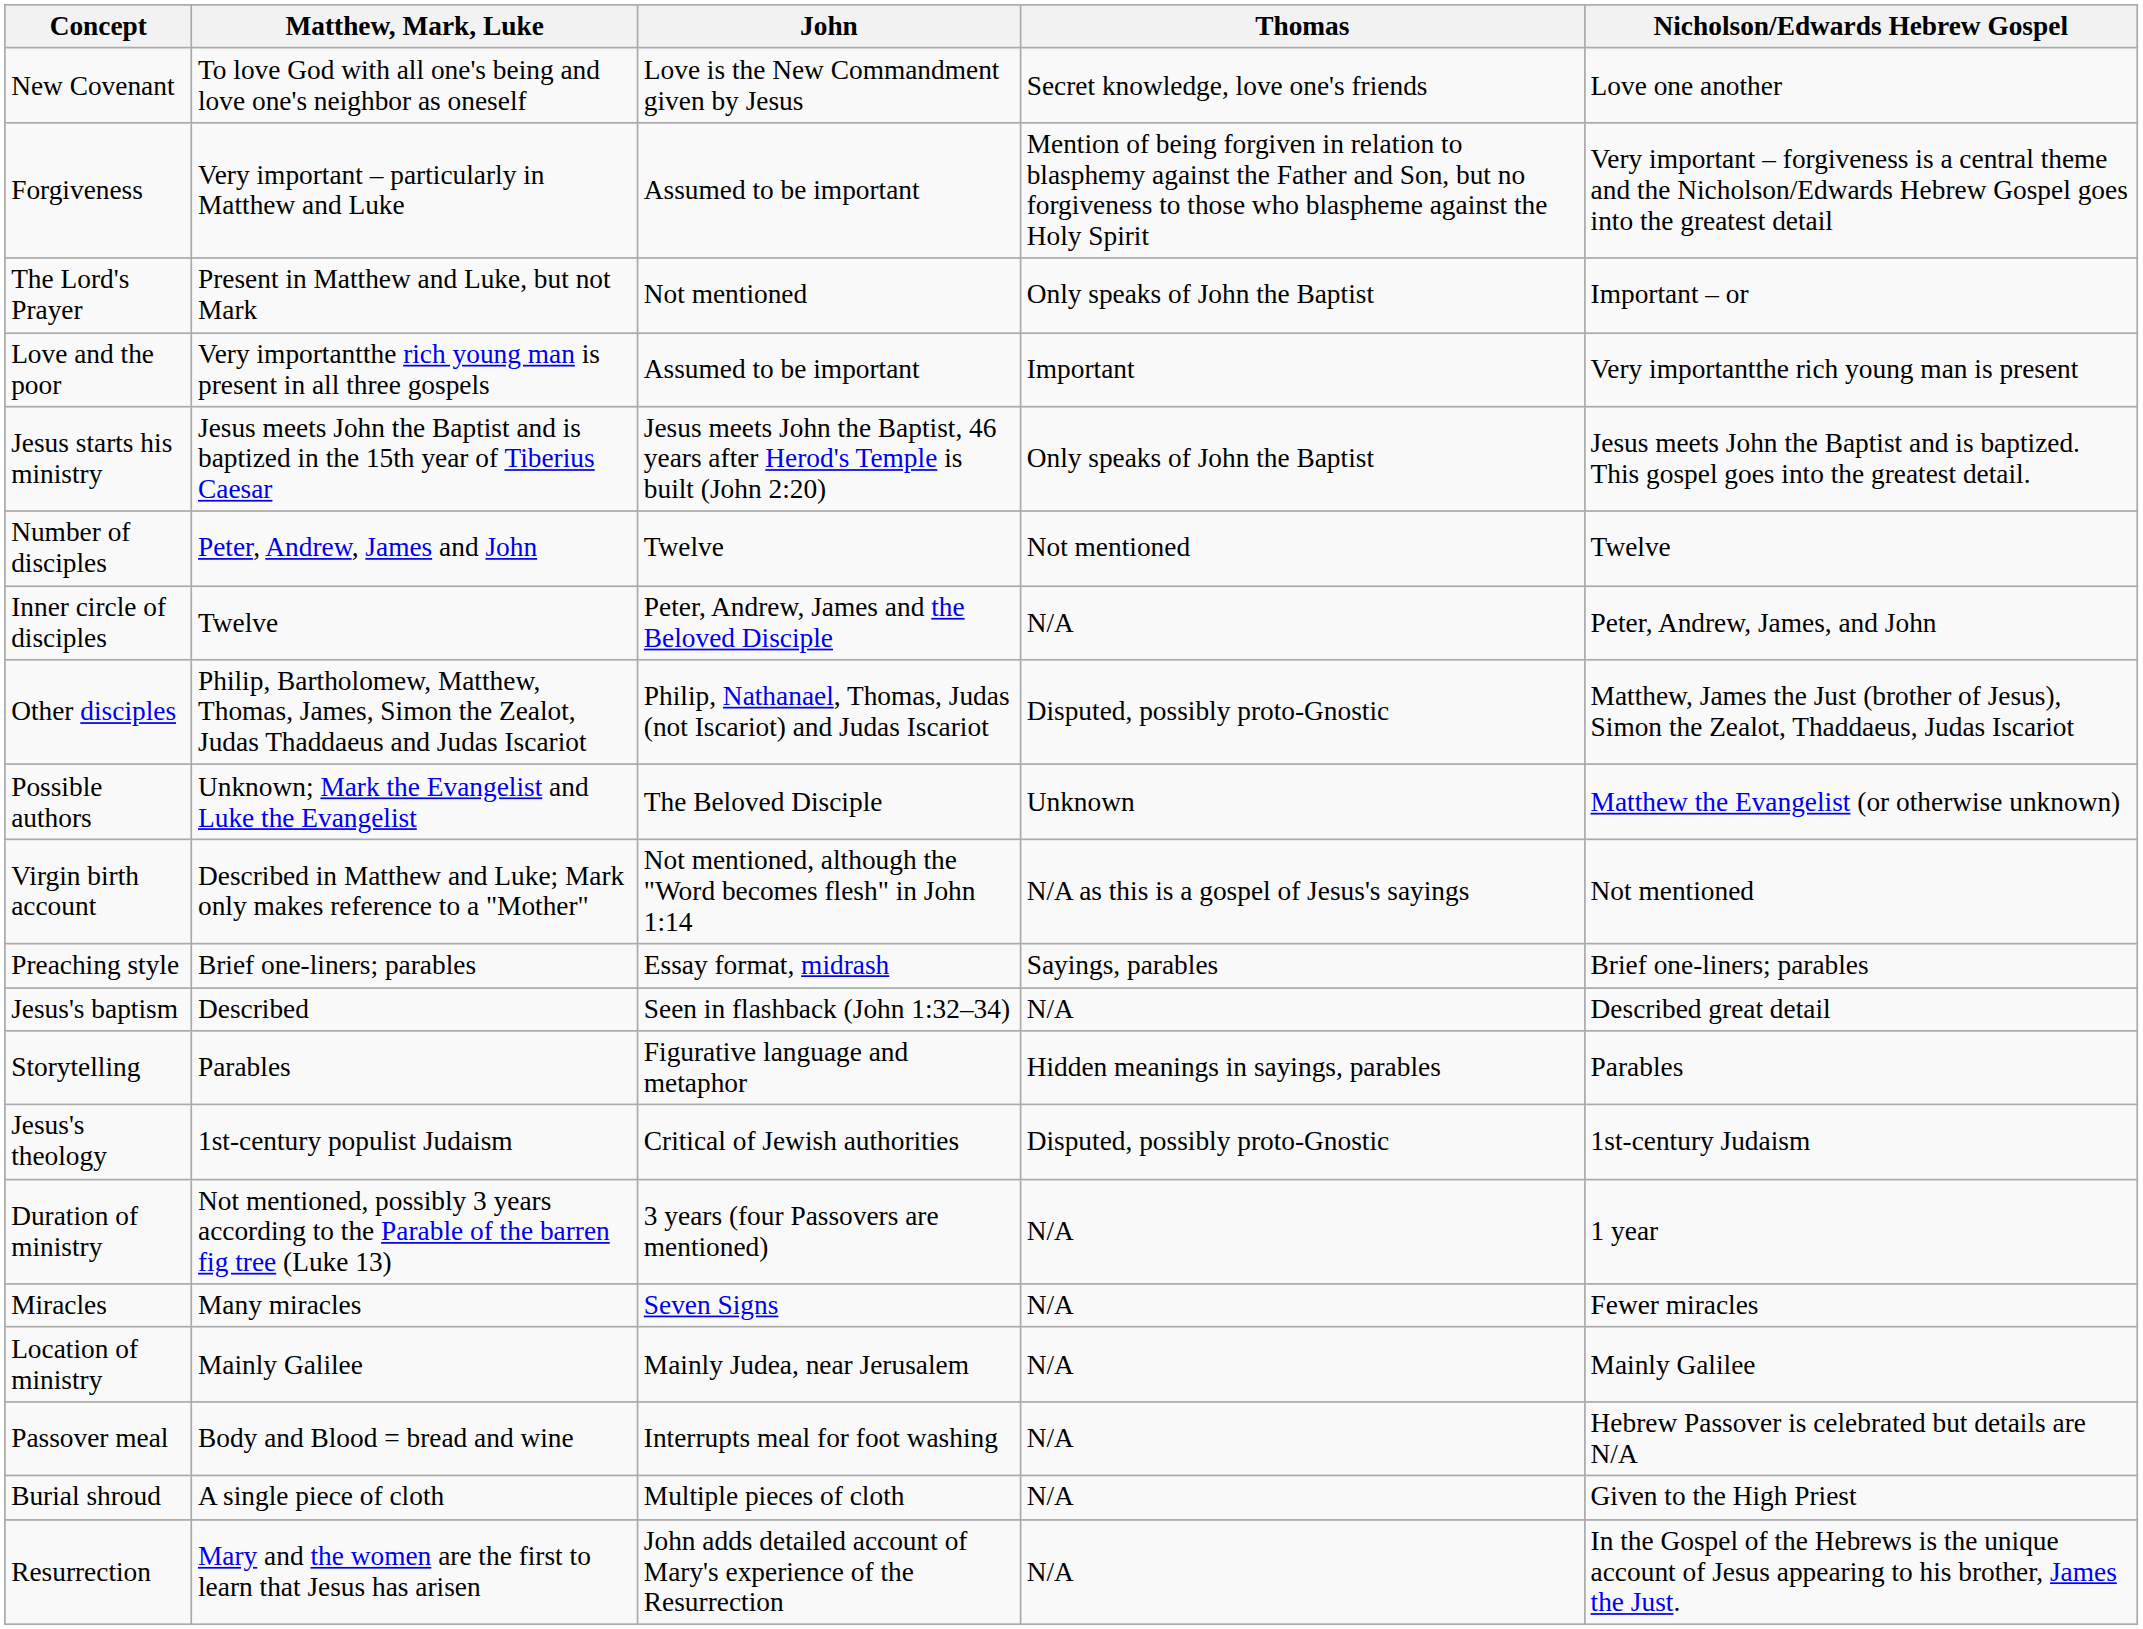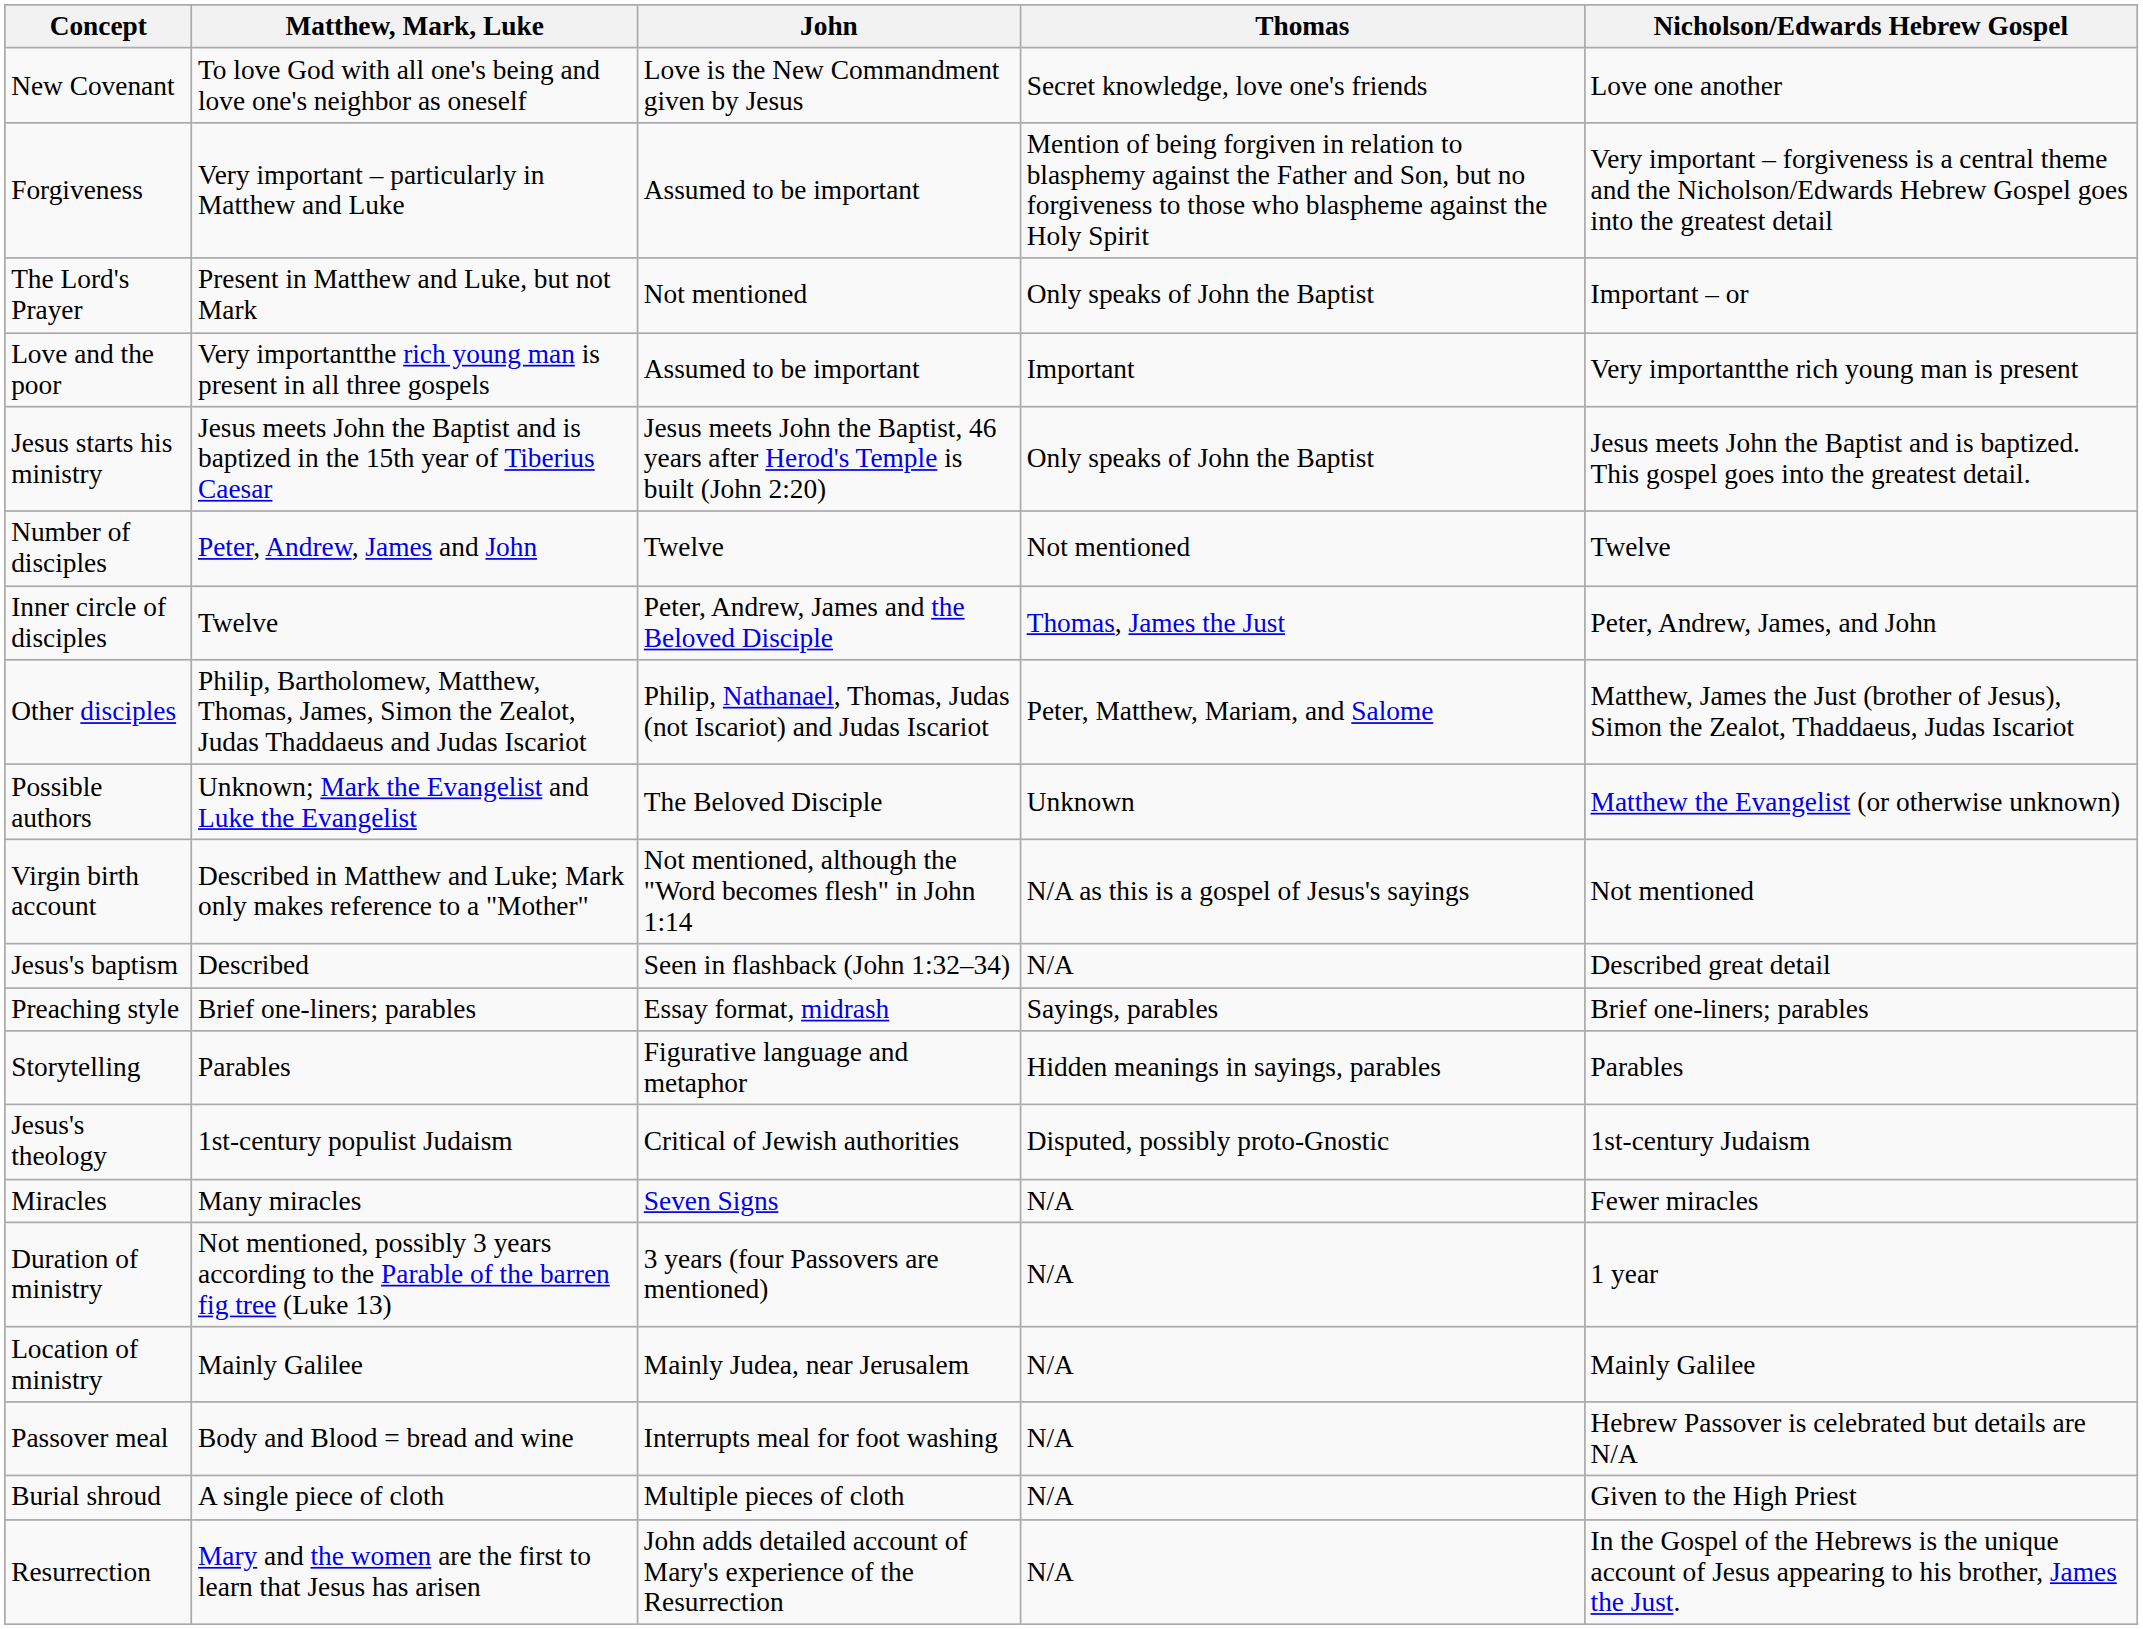Inner circle of disciples | Thomas: N/A -> Thomas, James the Just
Other disciples | Thomas: Disputed, possibly proto-Gnostic -> Peter, Matthew, Mariam, and Salome
rows swapped: Jesus's baptism <-> Preaching style
rows swapped: Miracles <-> Duration of ministry
